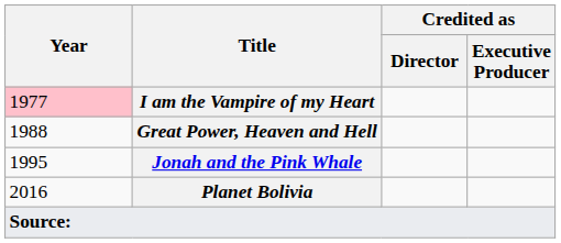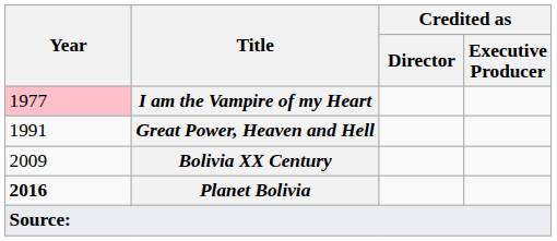Great Power, Heaven and Hell | Year: 1988 -> 1991
- row: 1995 | Jonah and the Pink Whale
+ row: 2009 | Bolivia XX Century
Planet Bolivia | Year: normal -> bold
